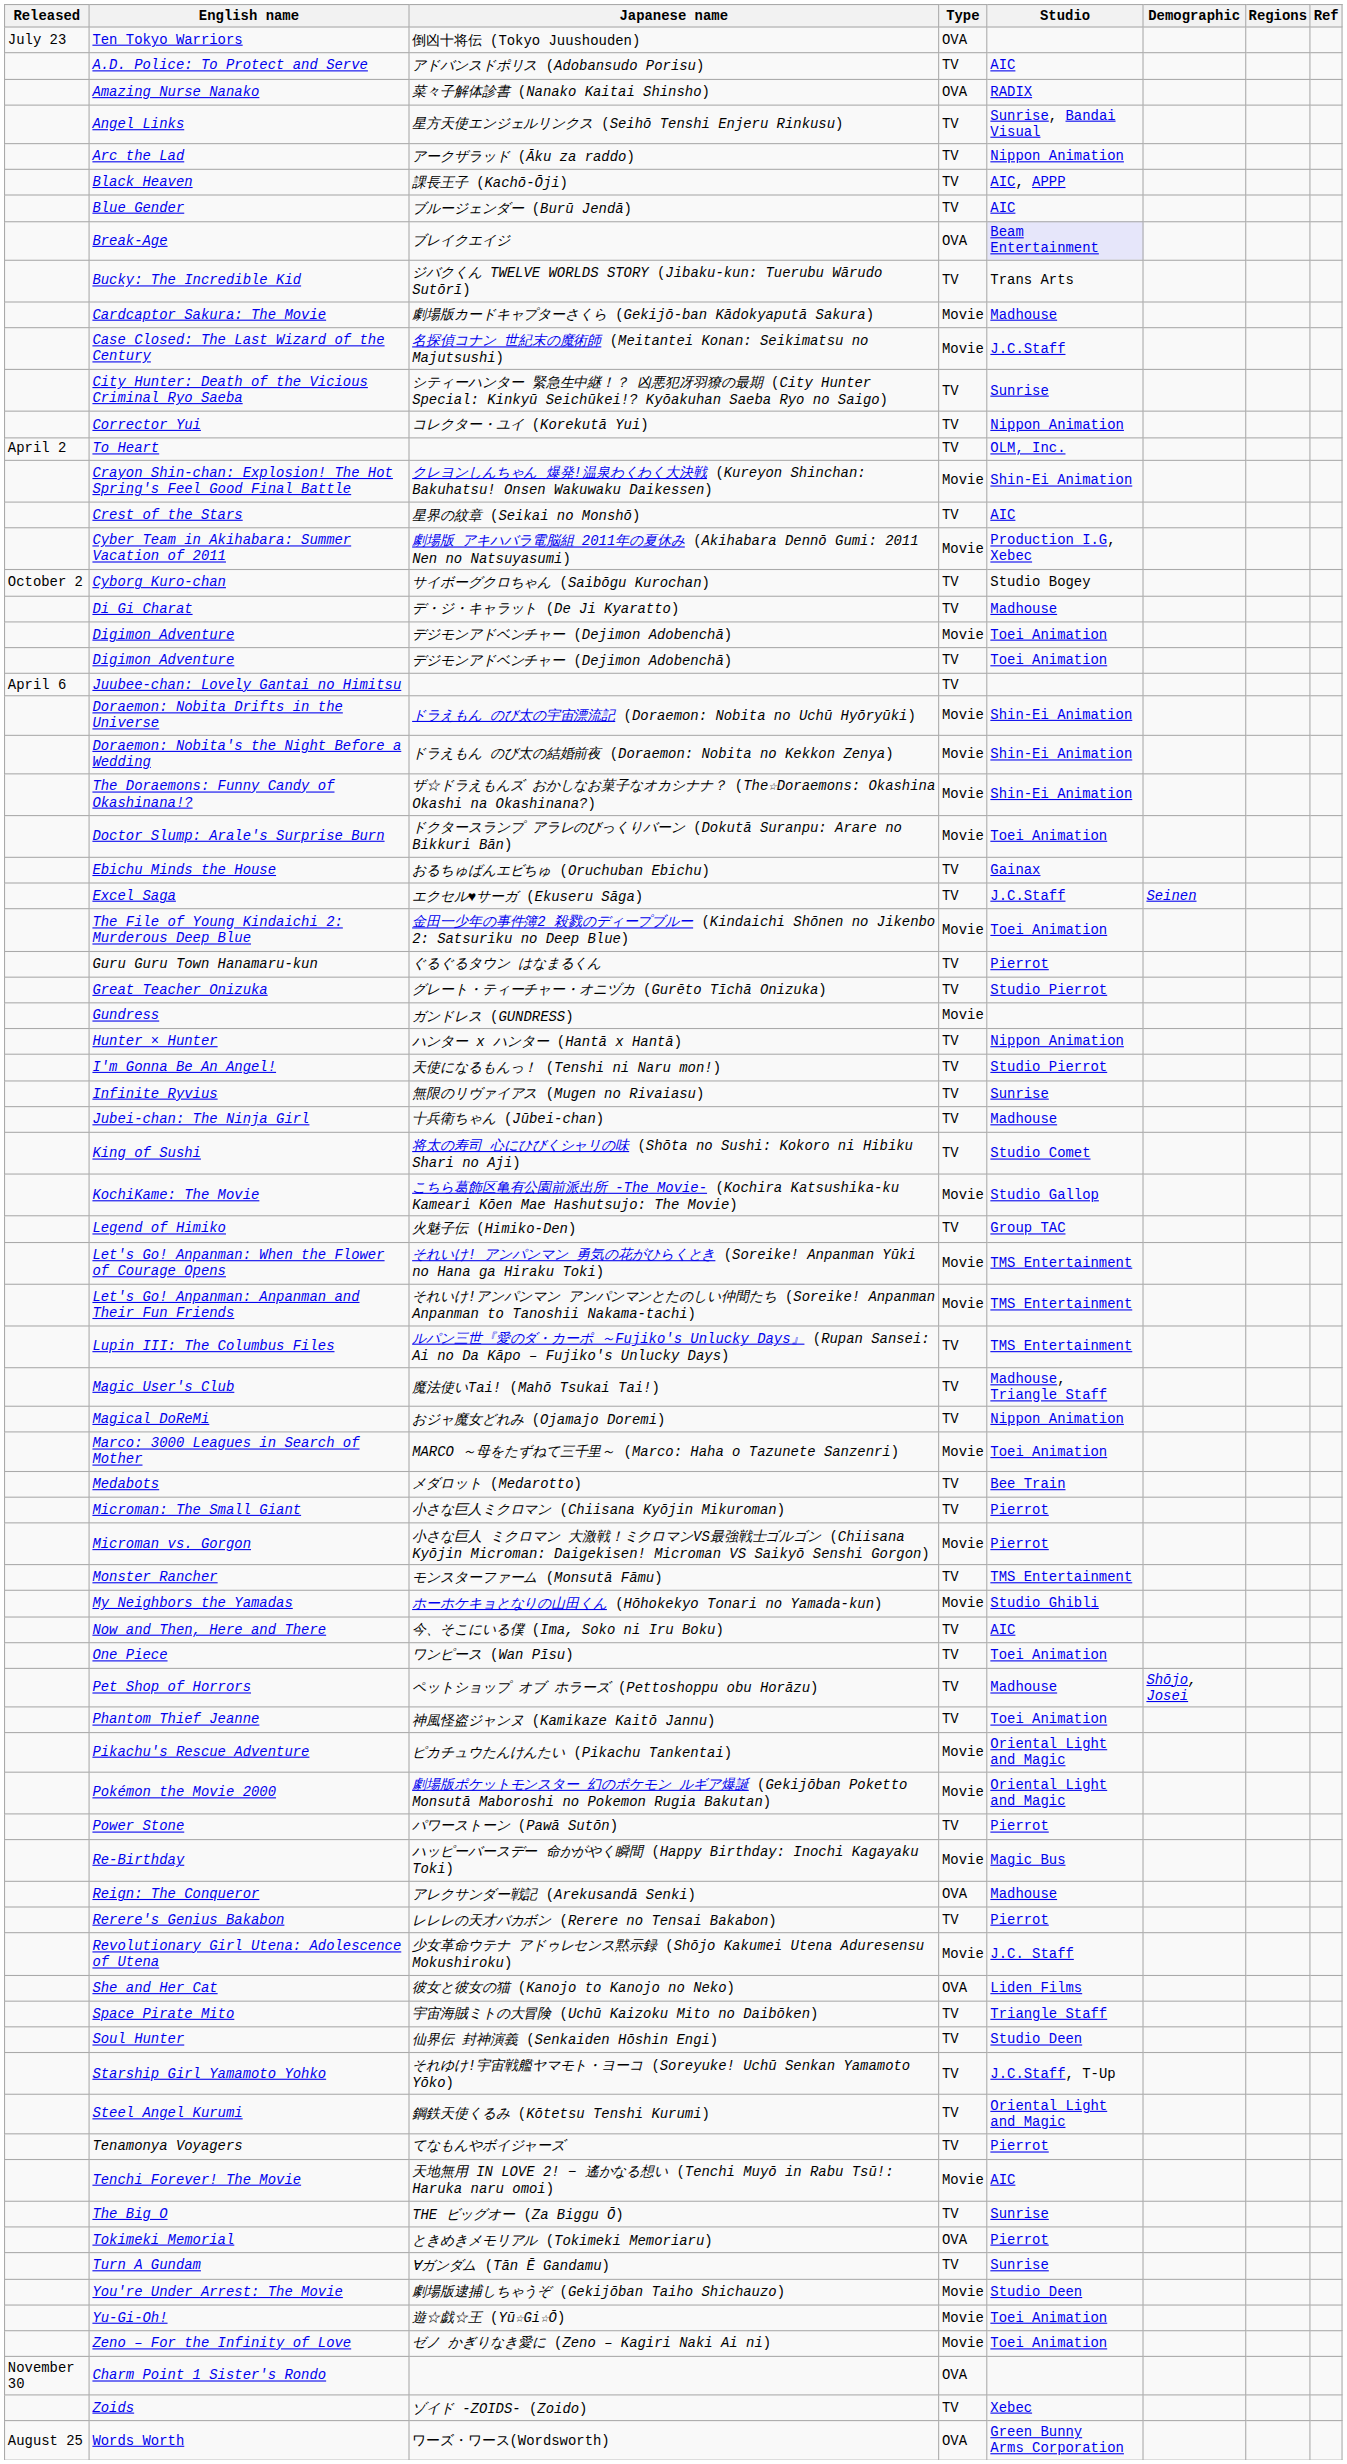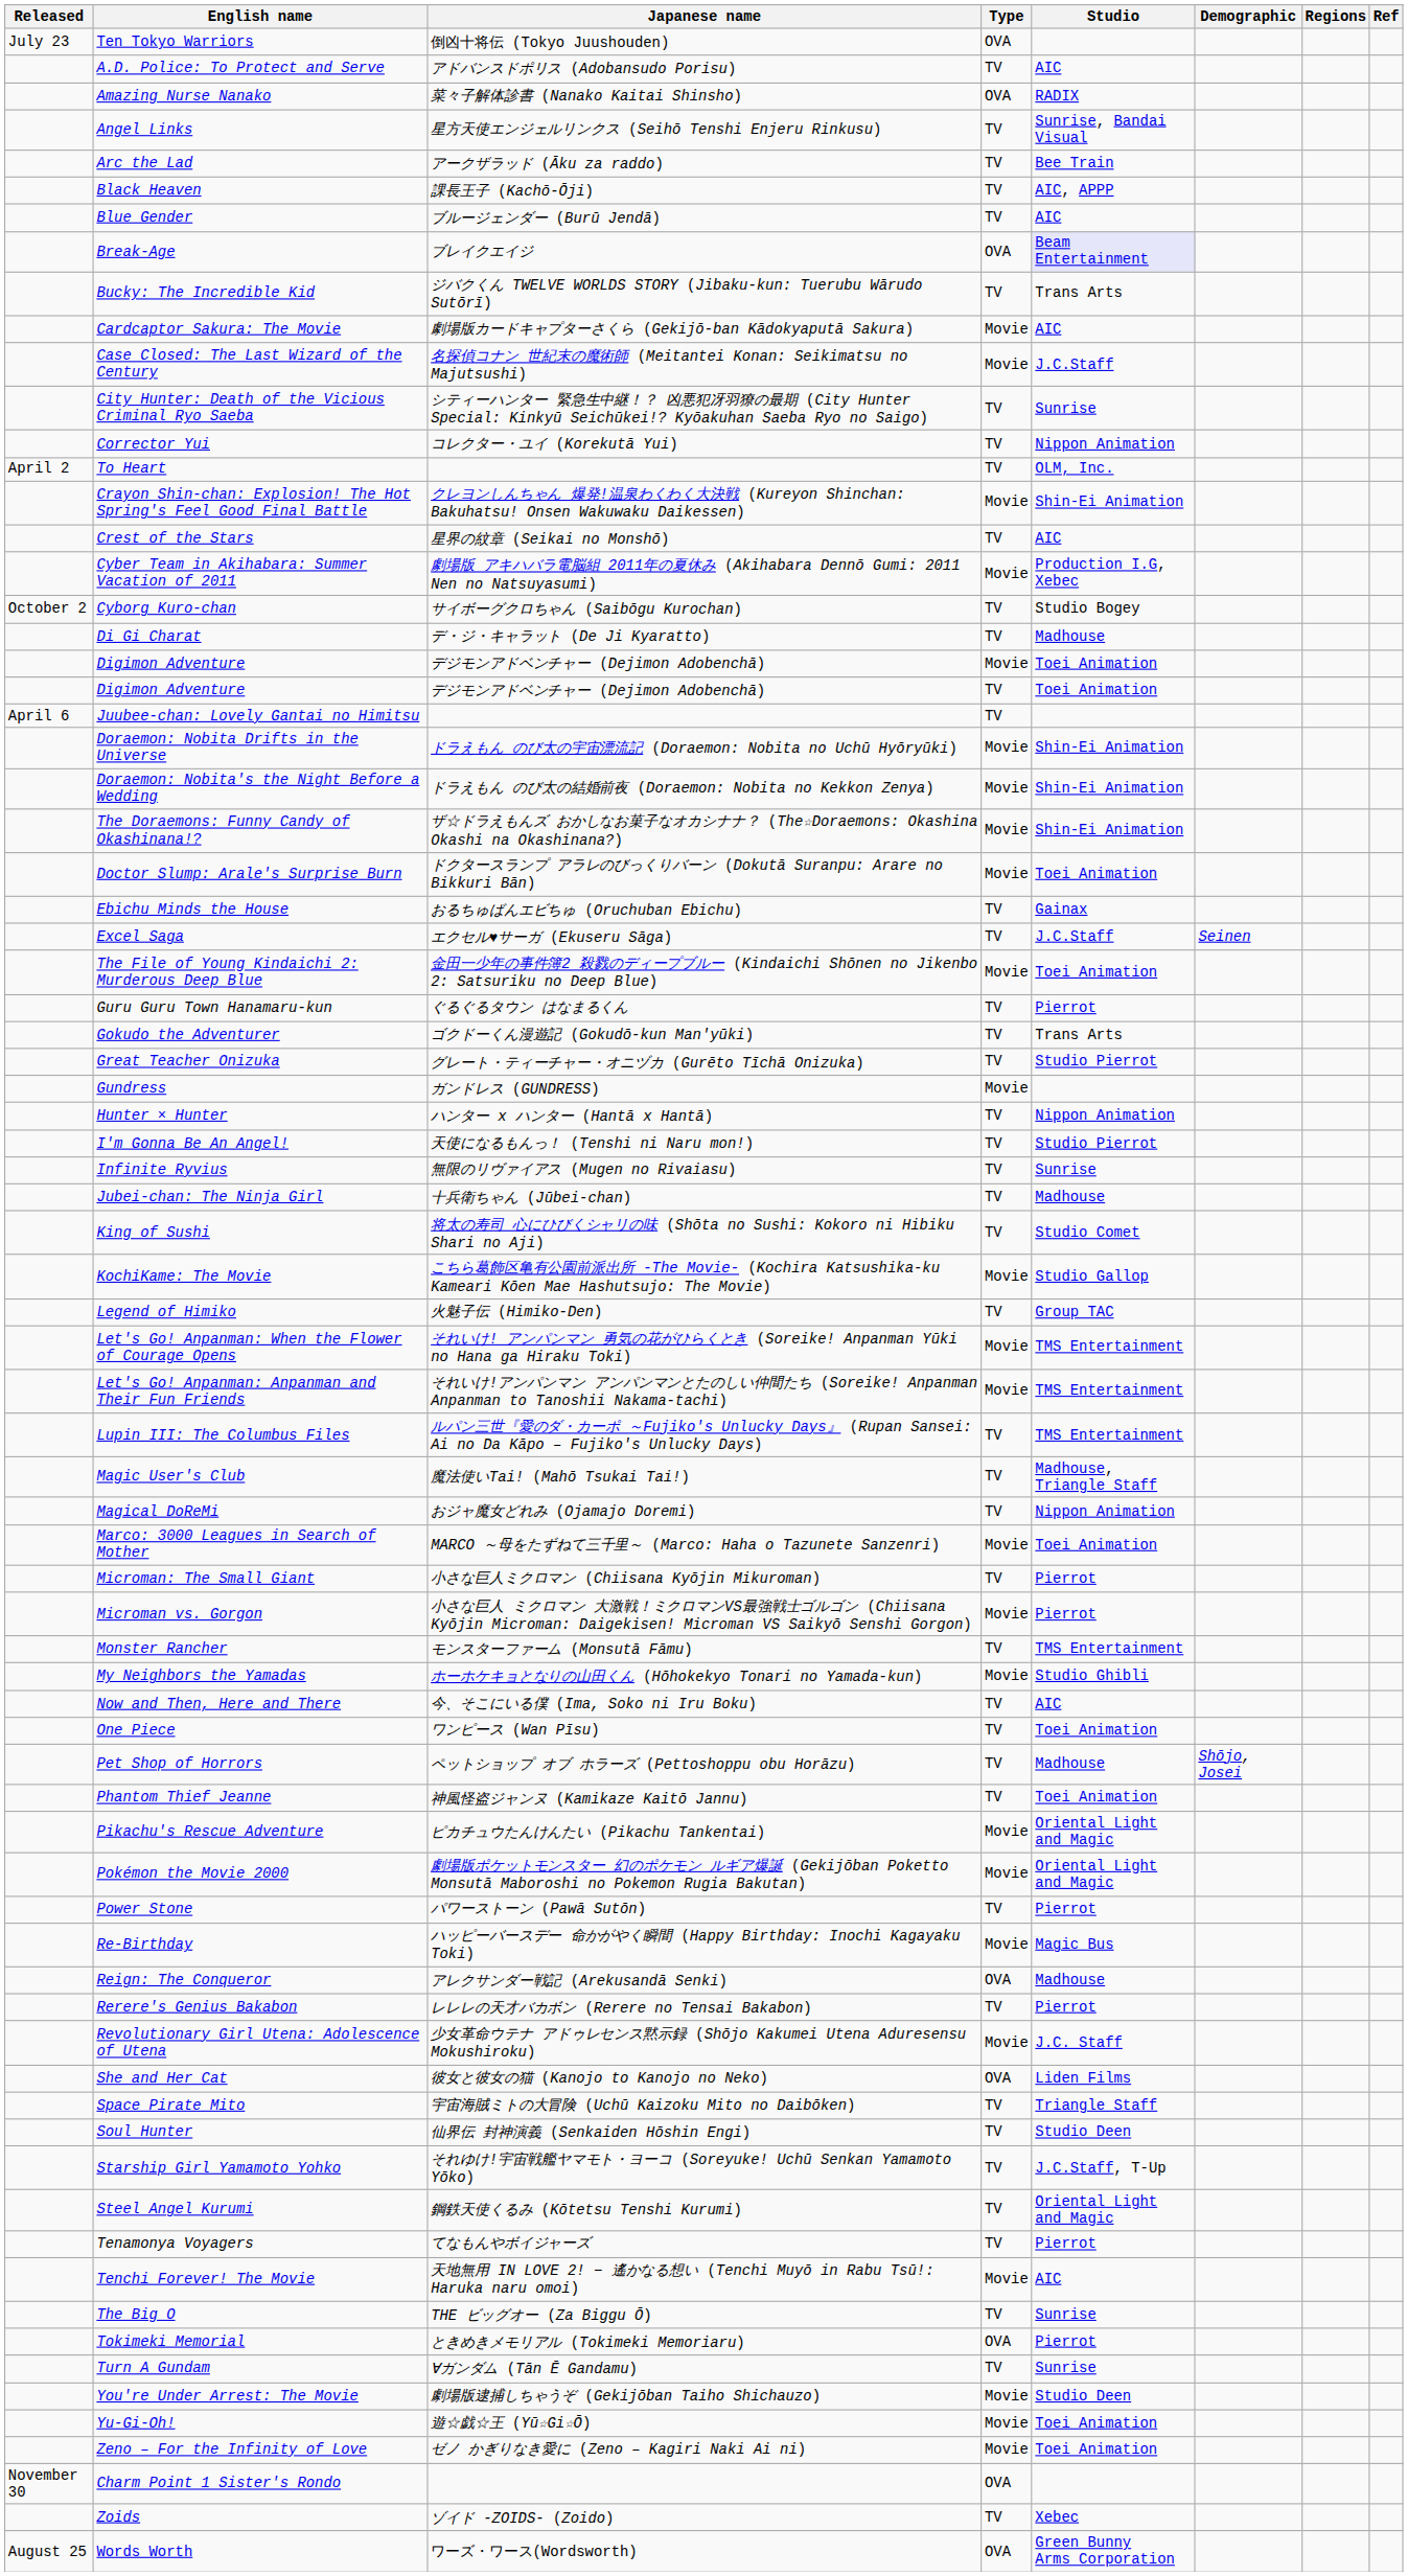Arc the Lad | Studio: Nippon Animation -> Bee Train
Cardcaptor Sakura: The Movie | Studio: Madhouse -> AIC
+ row: Gokudo the Adventurer | ゴクドーくん漫遊記 (Gokudō-kun Man'yūki) | TV | Trans Arts
- row: Medabots | メダロット (Medarotto) | TV | Bee Train
